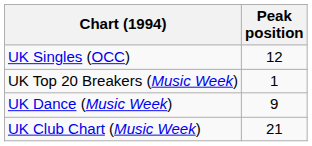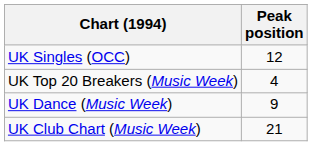UK Top 20 Breakers (Music Week) | Peak position: 1 -> 4
